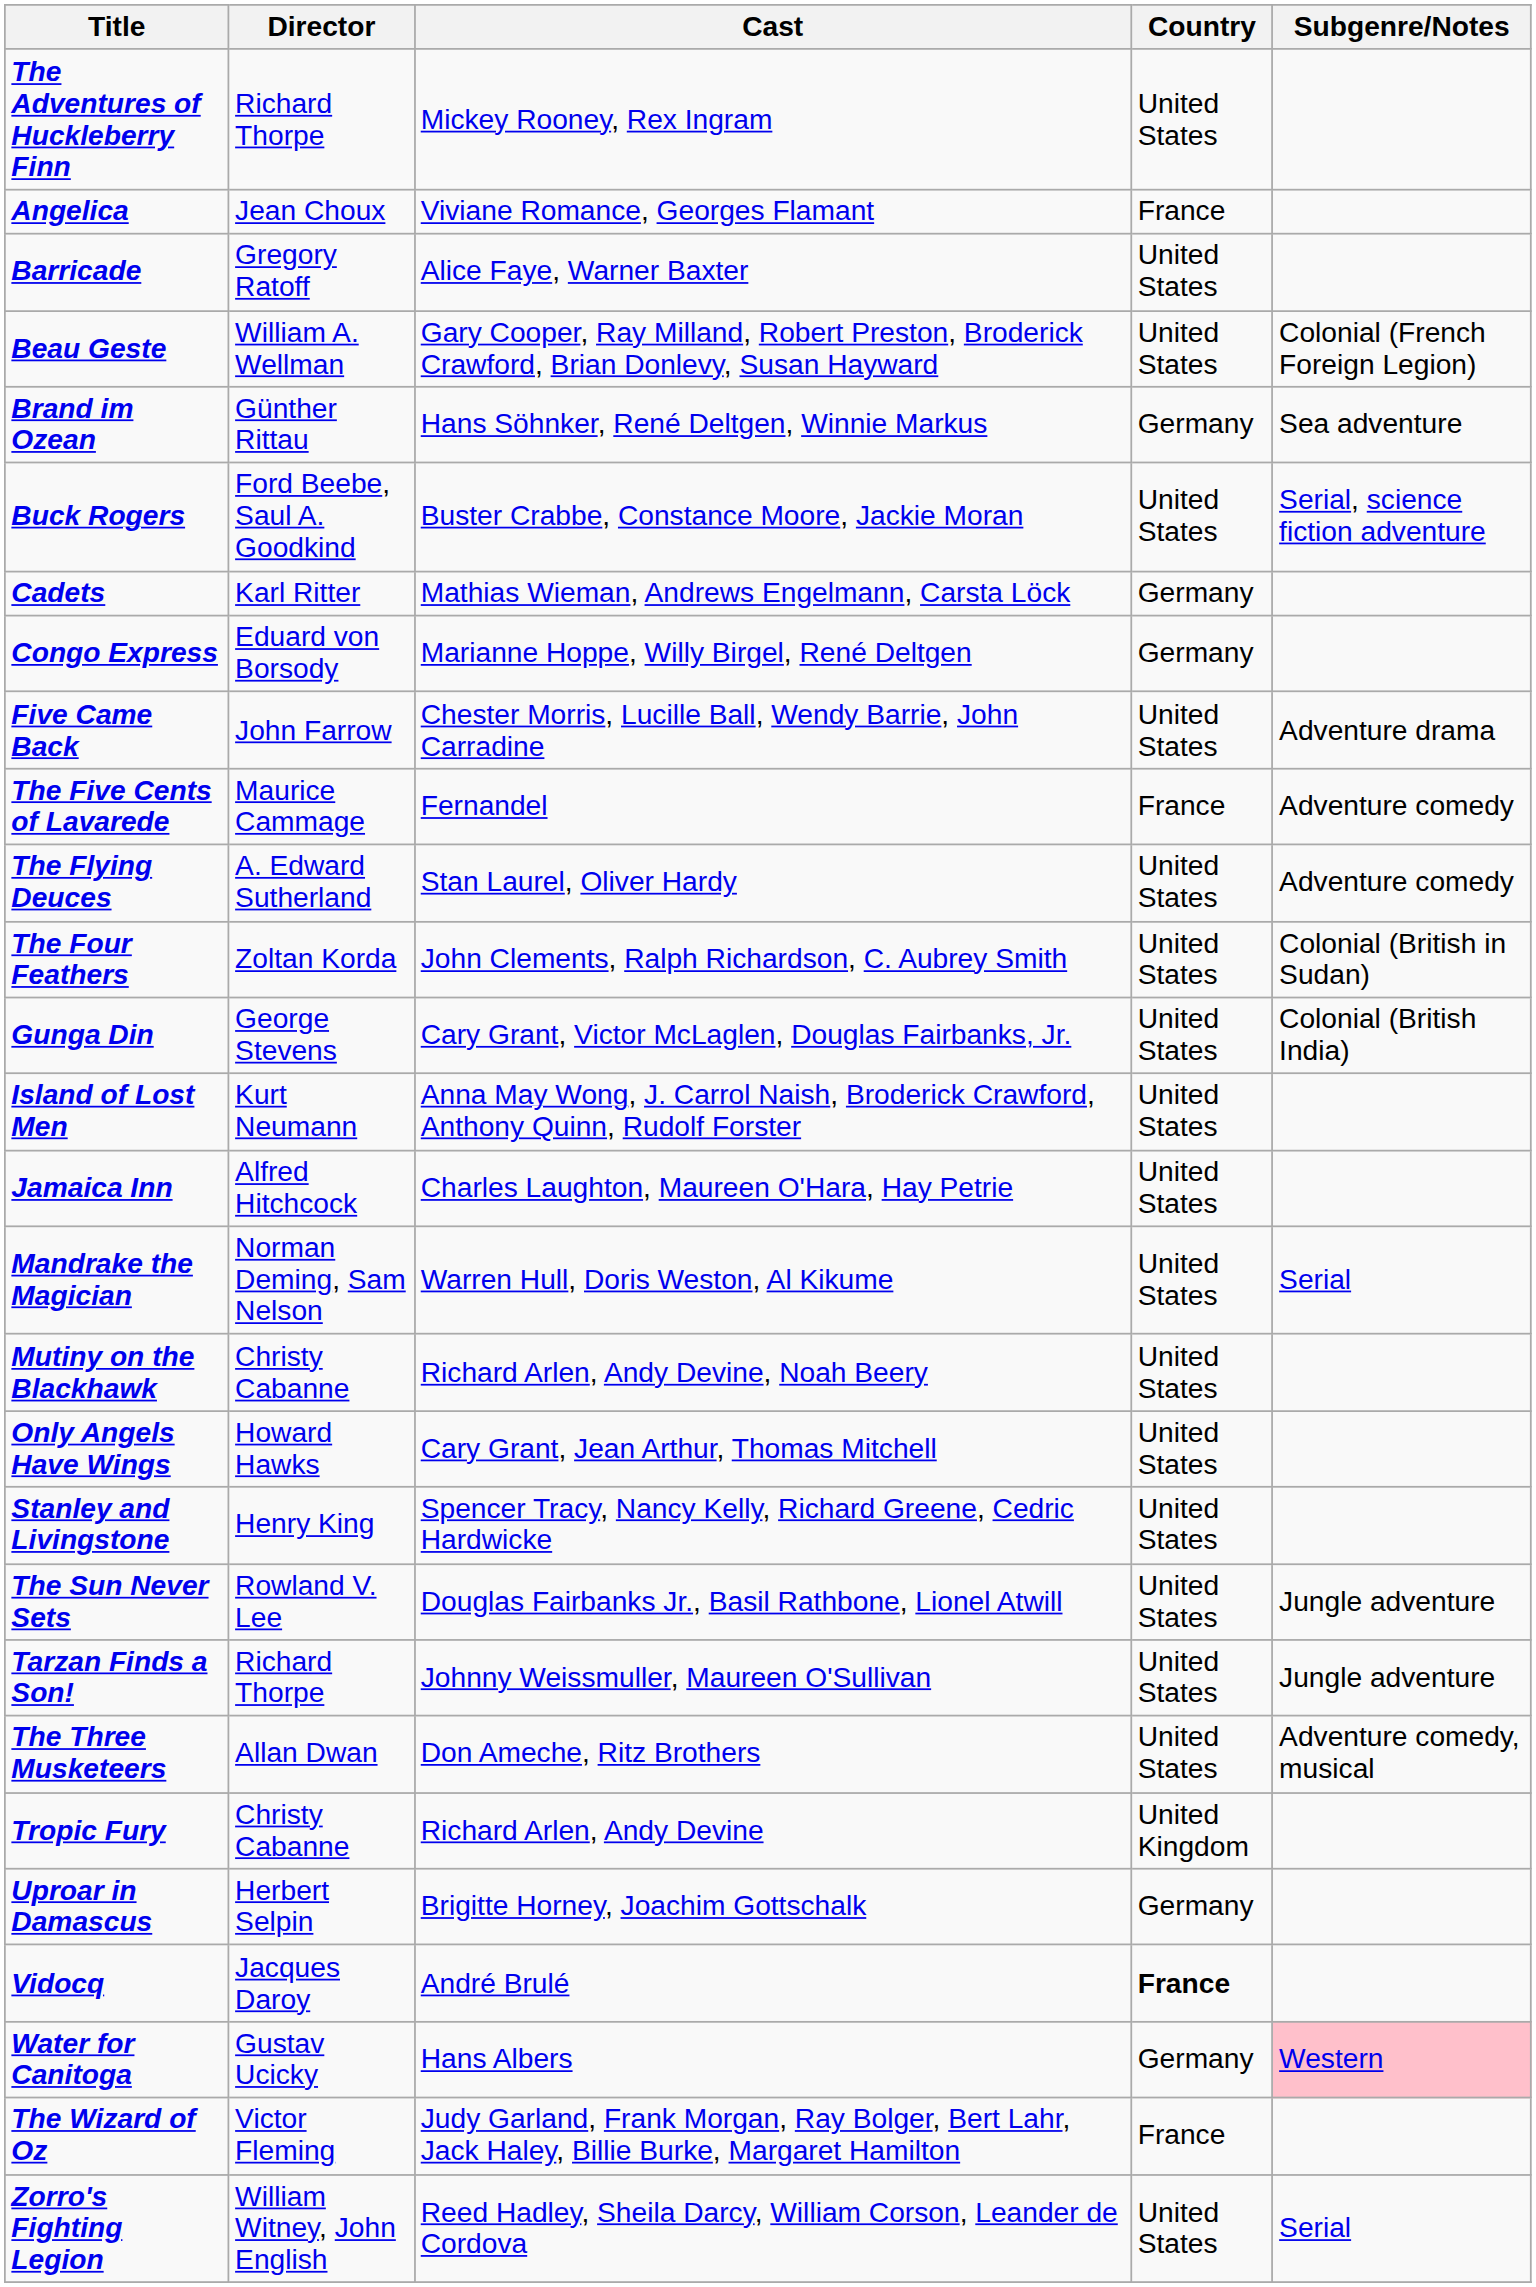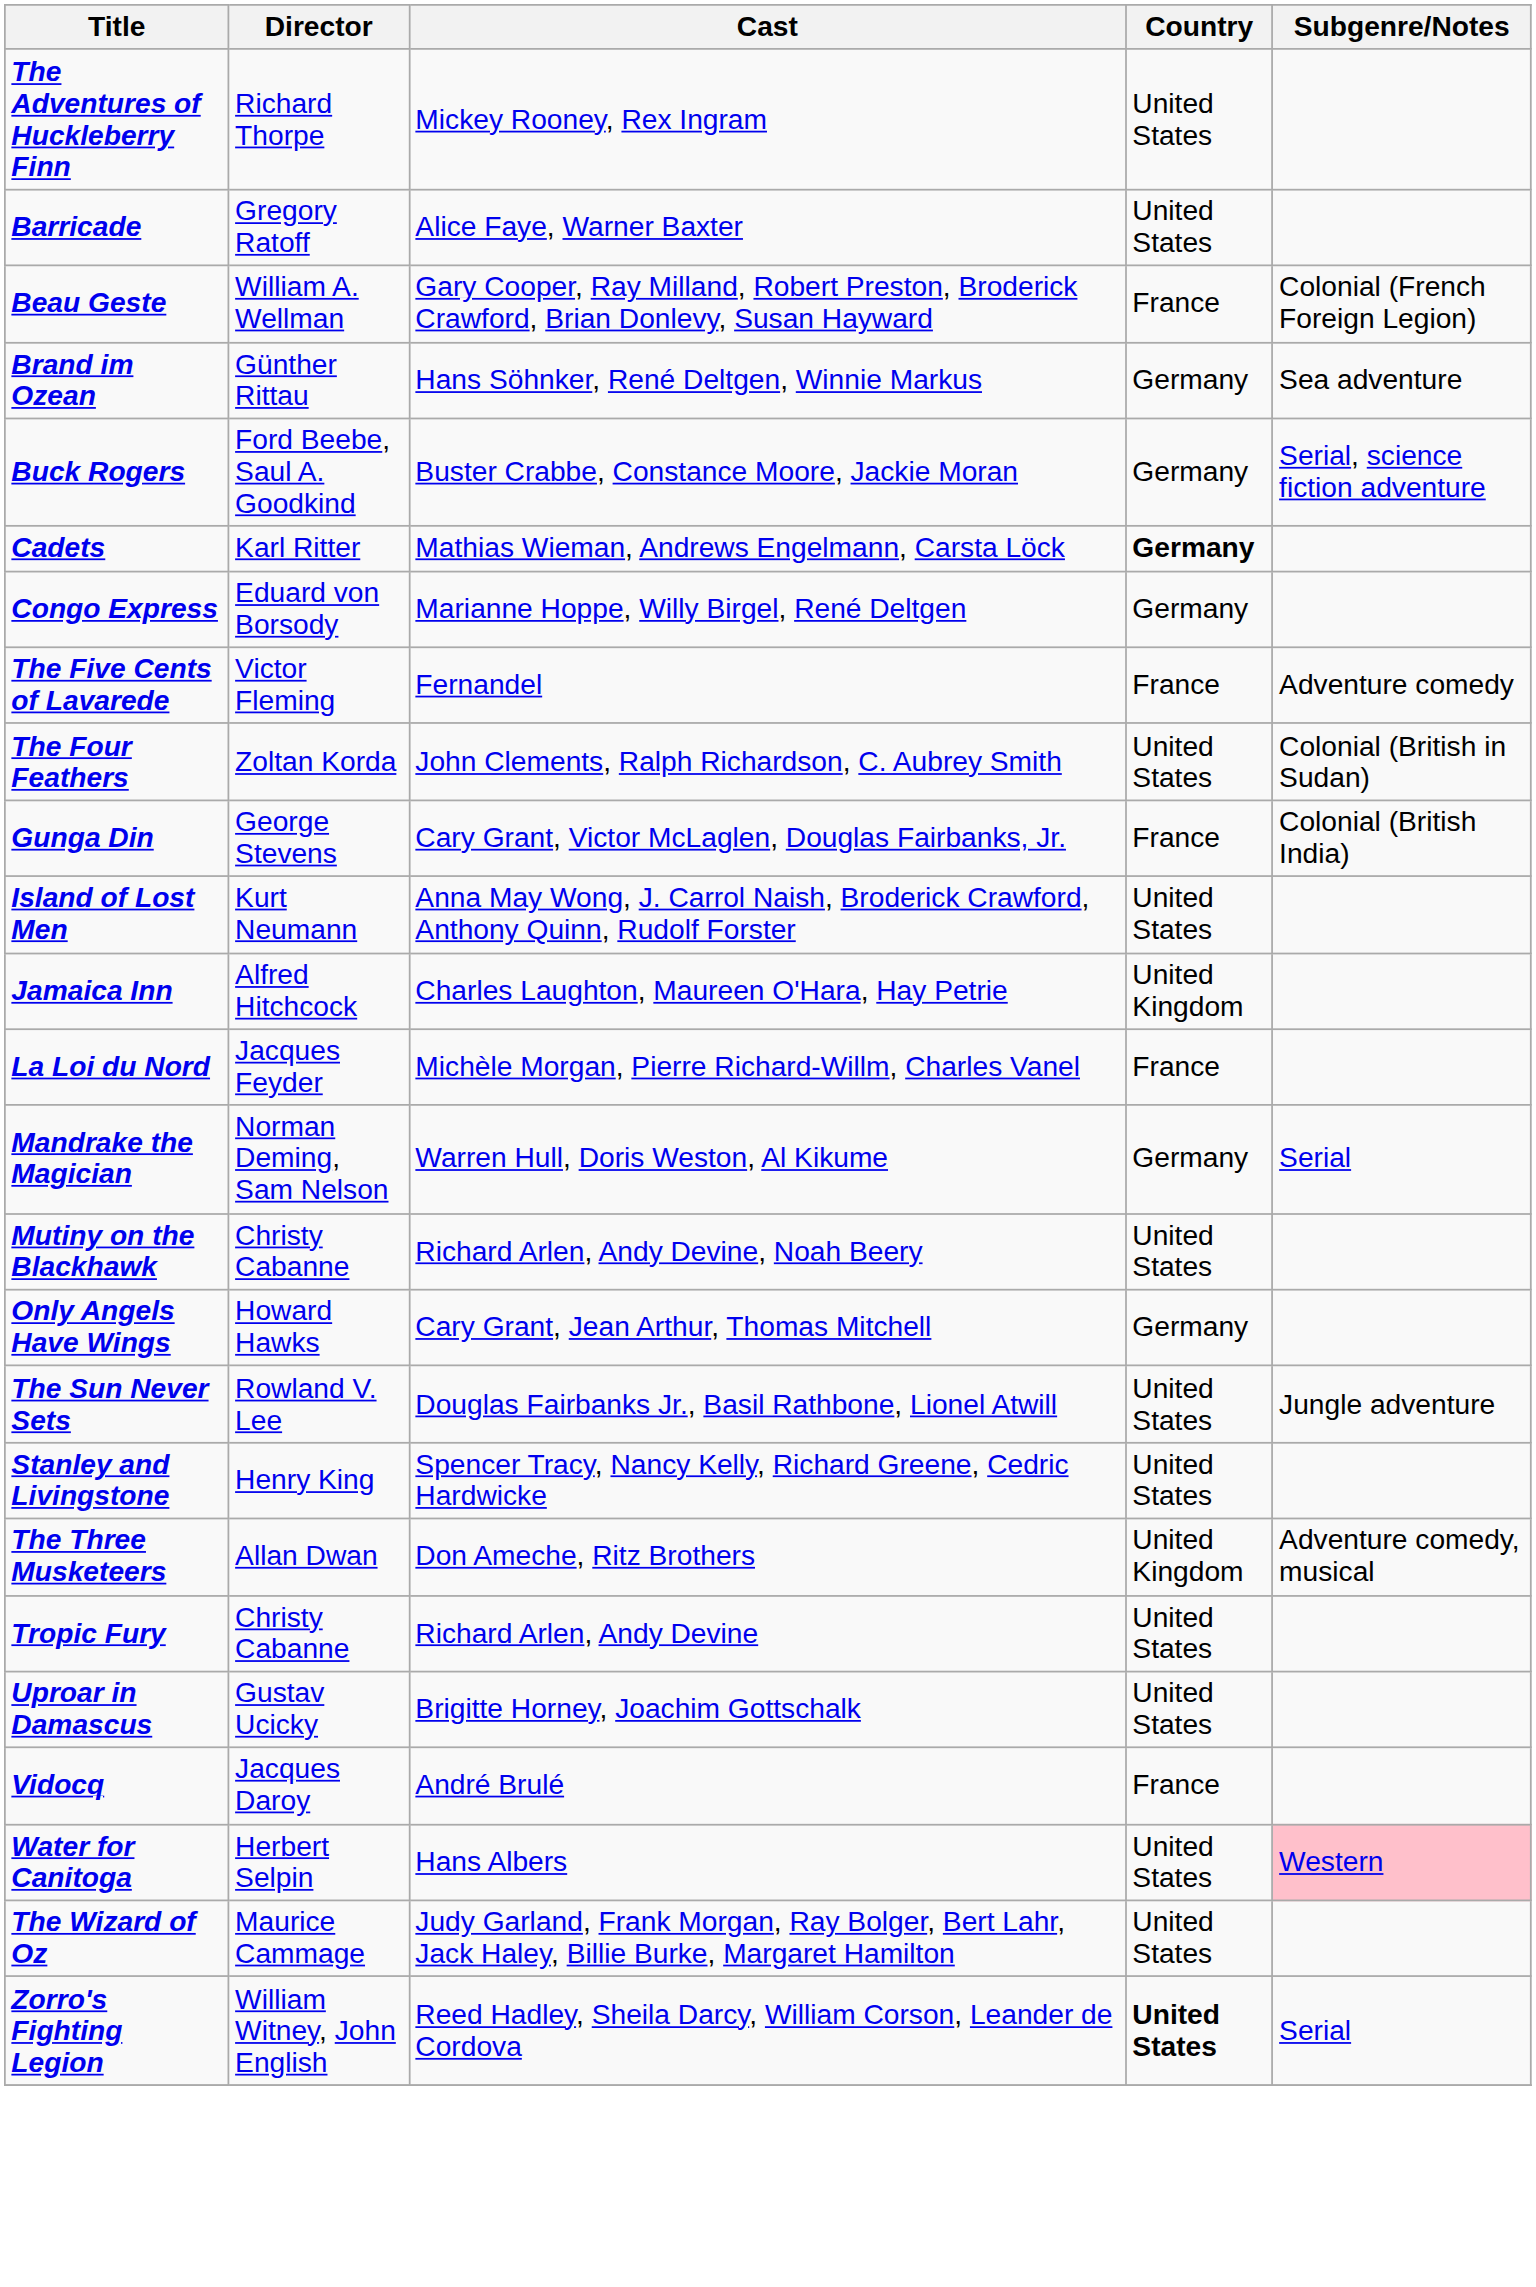- row: Angelica | Jean Choux | Viviane Romance, Georges Flamant | France
Beau Geste | Country: United States -> France
Buck Rogers | Country: United States -> Germany
Cadets | Country: normal -> bold
- row: Five Came Back | John Farrow | Chester Morris, Lucille Ball, Wendy Barrie, John Carradine | United States | Adventure drama
The Five Cents of Lavarede | Director: Maurice Cammage -> Victor Fleming
- row: The Flying Deuces | A. Edward Sutherland | Stan Laurel, Oliver Hardy | United States | Adventure comedy
Gunga Din | Country: United States -> France
Jamaica Inn | Country: United States -> United Kingdom
+ row: La Loi du Nord | Jacques Feyder | Michèle Morgan, Pierre Richard-Willm, Charles Vanel | France
Mandrake the Magician | Country: United States -> Germany
Only Angels Have Wings | Country: United States -> Germany
rows swapped: Stanley and Livingstone <-> The Sun Never Sets
- row: Tarzan Finds a Son! | Richard Thorpe | Johnny Weissmuller, Maureen O'Sullivan | United States | Jungle adventure
The Three Musketeers | Country: United States -> United Kingdom
Tropic Fury | Country: United Kingdom -> United States
Uproar in Damascus | Director: Herbert Selpin -> Gustav Ucicky
Uproar in Damascus | Country: Germany -> United States
Vidocq | Country: bold -> normal
Water for Canitoga | Director: Gustav Ucicky -> Herbert Selpin
Water for Canitoga | Country: Germany -> United States
The Wizard of Oz | Director: Victor Fleming -> Maurice Cammage
The Wizard of Oz | Country: France -> United States
Zorro's Fighting Legion | Country: normal -> bold
